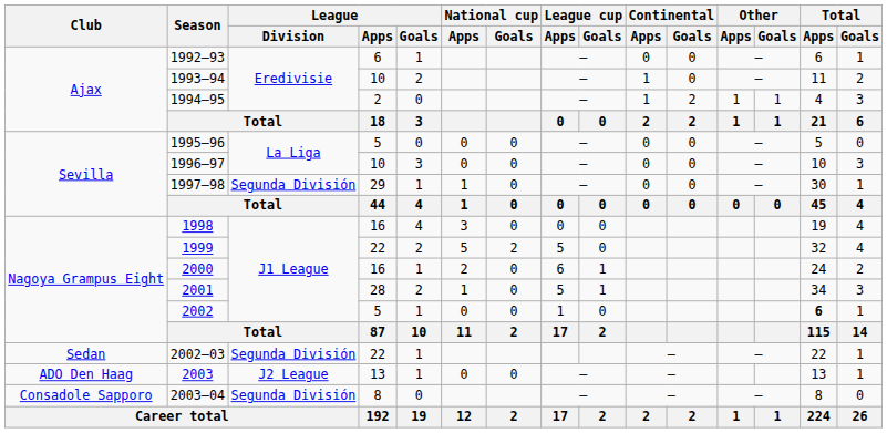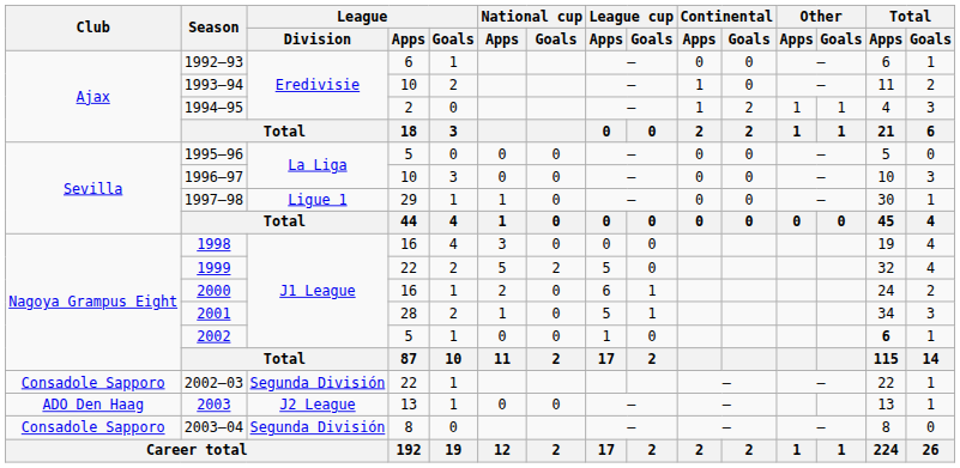1997–98 | League / Division: Segunda División -> Ligue 1
2002–03 | Club: Sedan -> Consadole Sapporo
